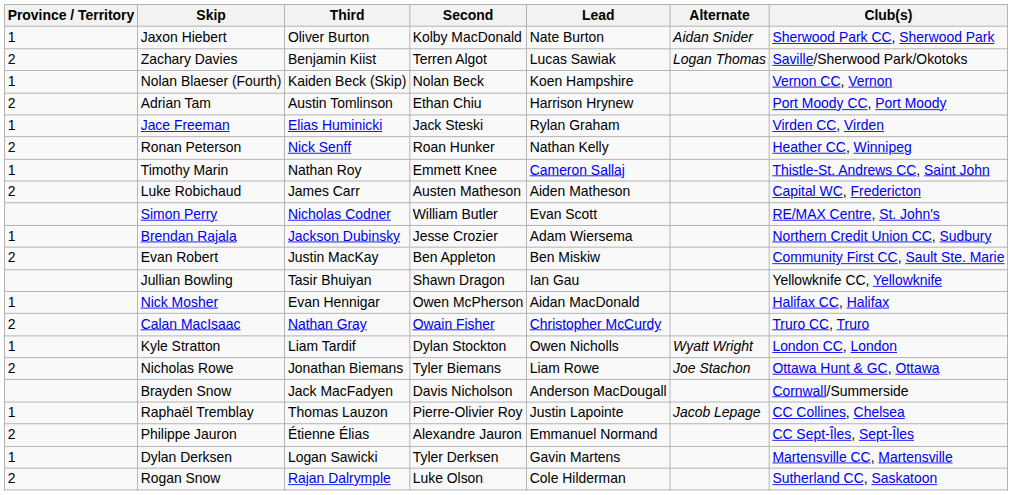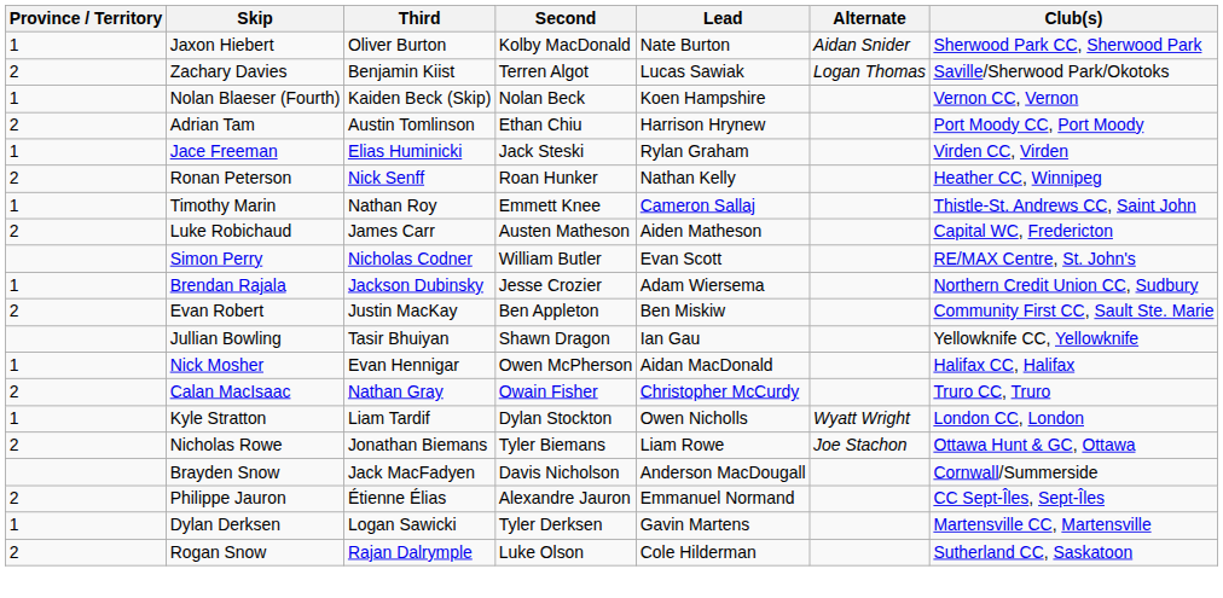- row: 1 | Raphaël Tremblay | Thomas Lauzon | Pierre-Olivier Roy | Justin Lapointe | Jacob Lepage | CC Collines, Chelsea
